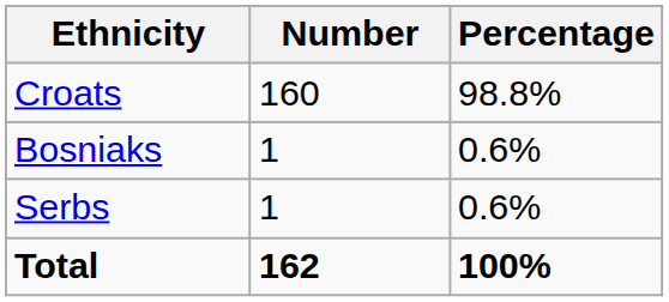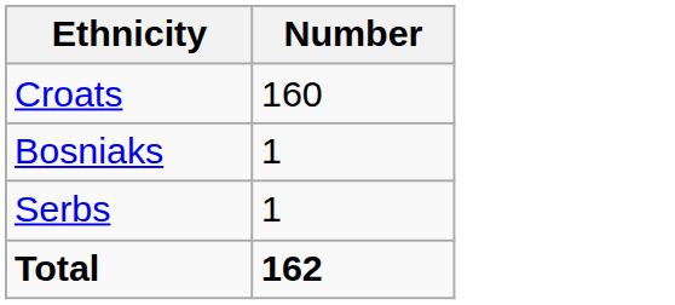- column: Percentage | 98.8% | 0.6% | 0.6% | 100%
